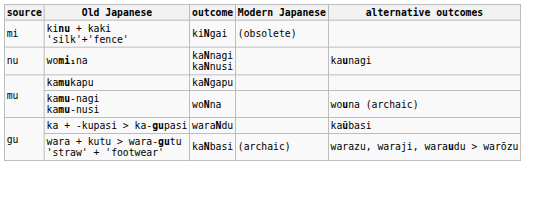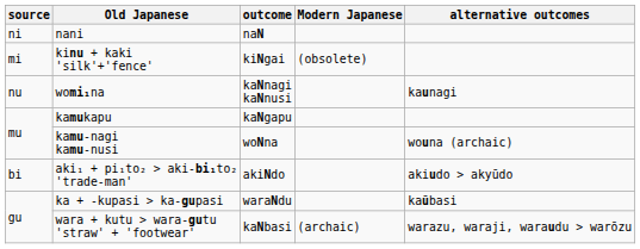+ row: ni | nani | naN
+ row: bi | aki₁ + pi₁to₂ > aki-bi₁to₂ 'trade-man' | akiNdo | akiudo > akyūdo
